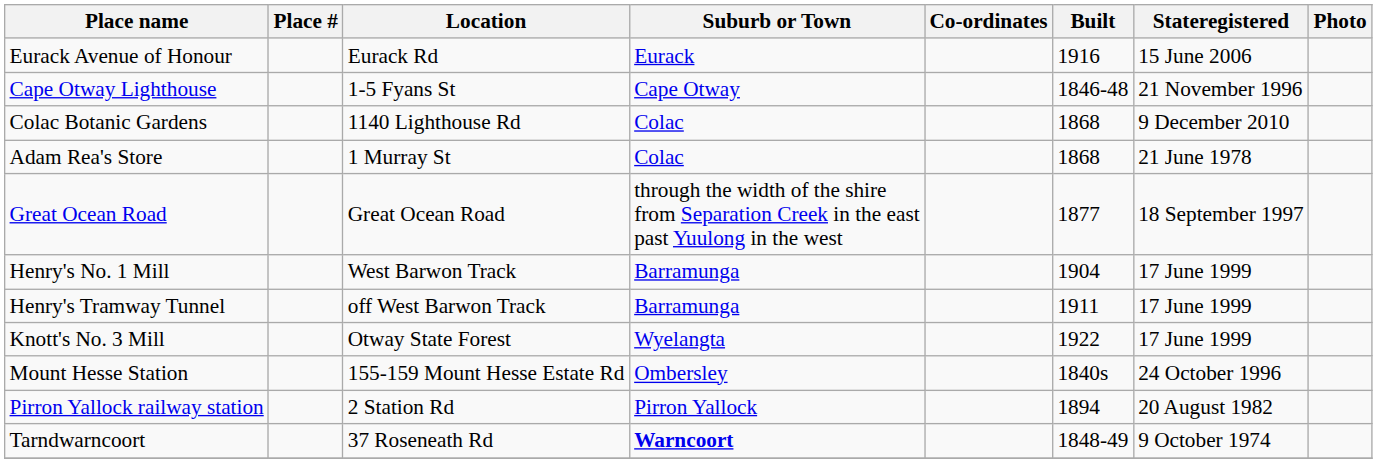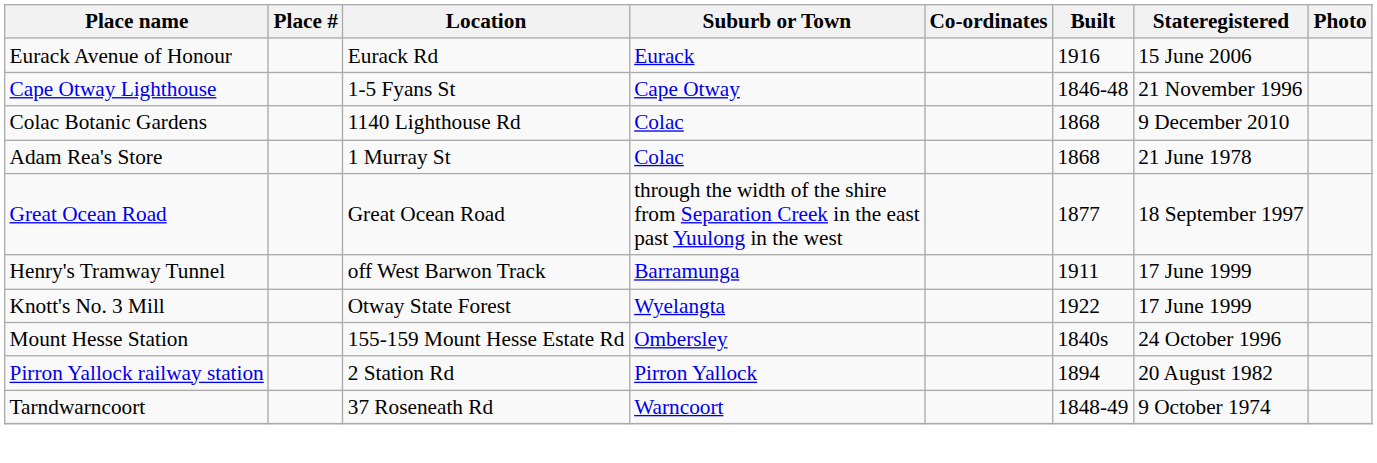- row: Henry's No. 1 Mill | West Barwon Track | Barramunga | 1904 | 17 June 1999
Tarndwarncoort | Suburb or Town: bold -> normal
